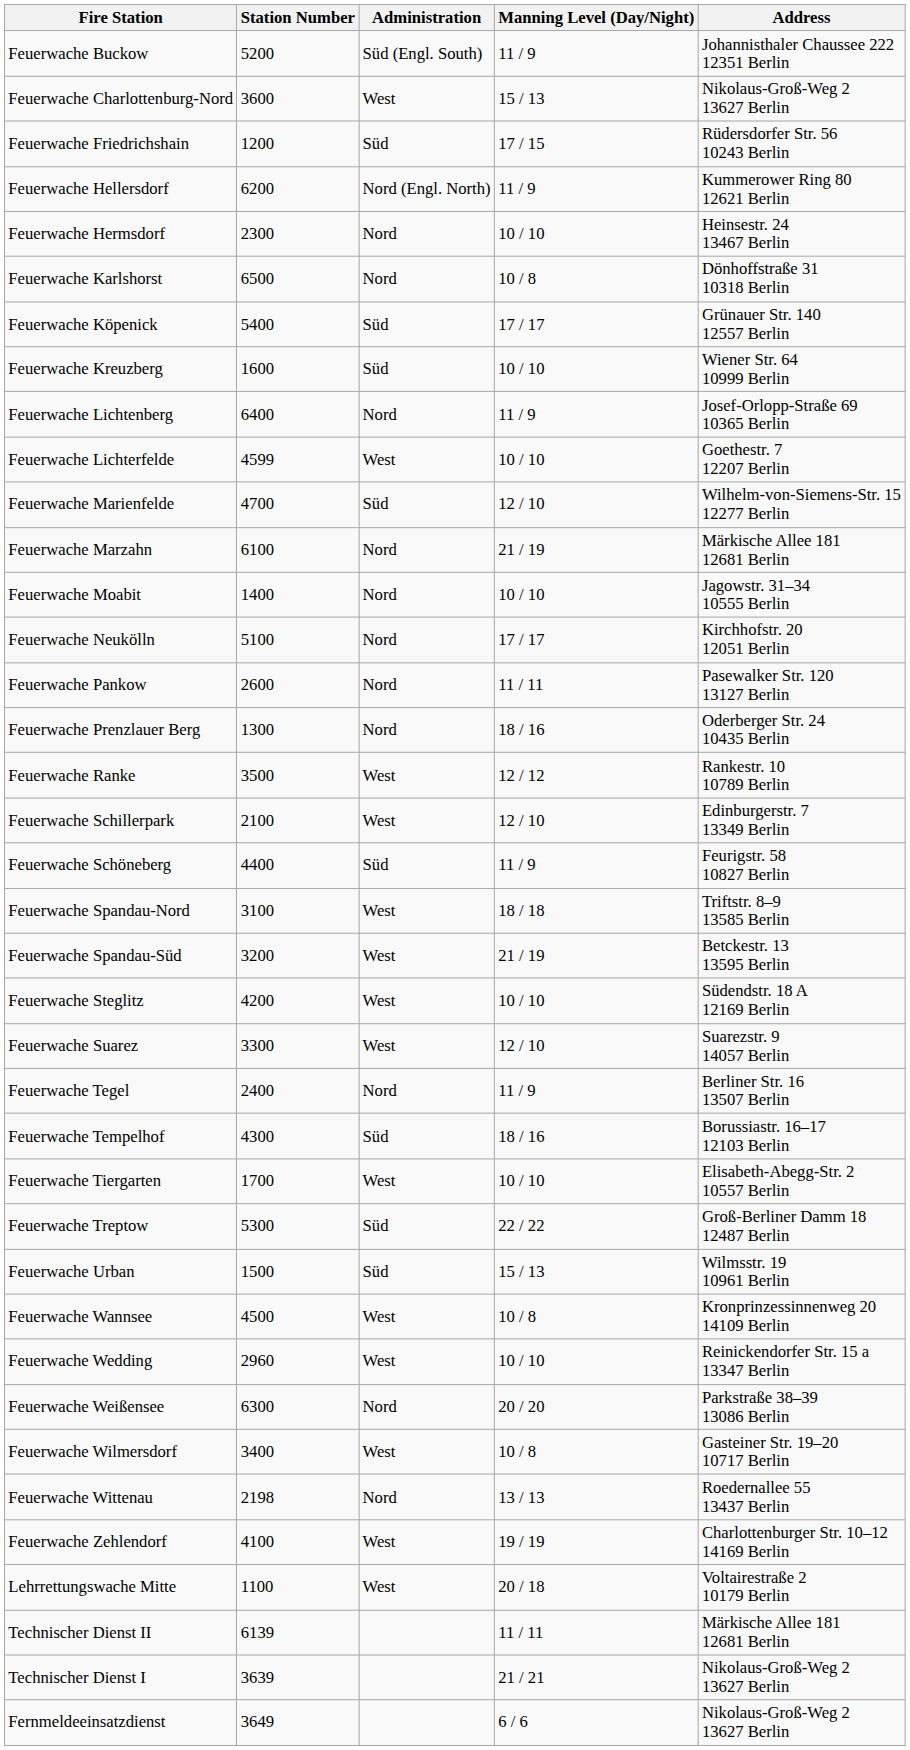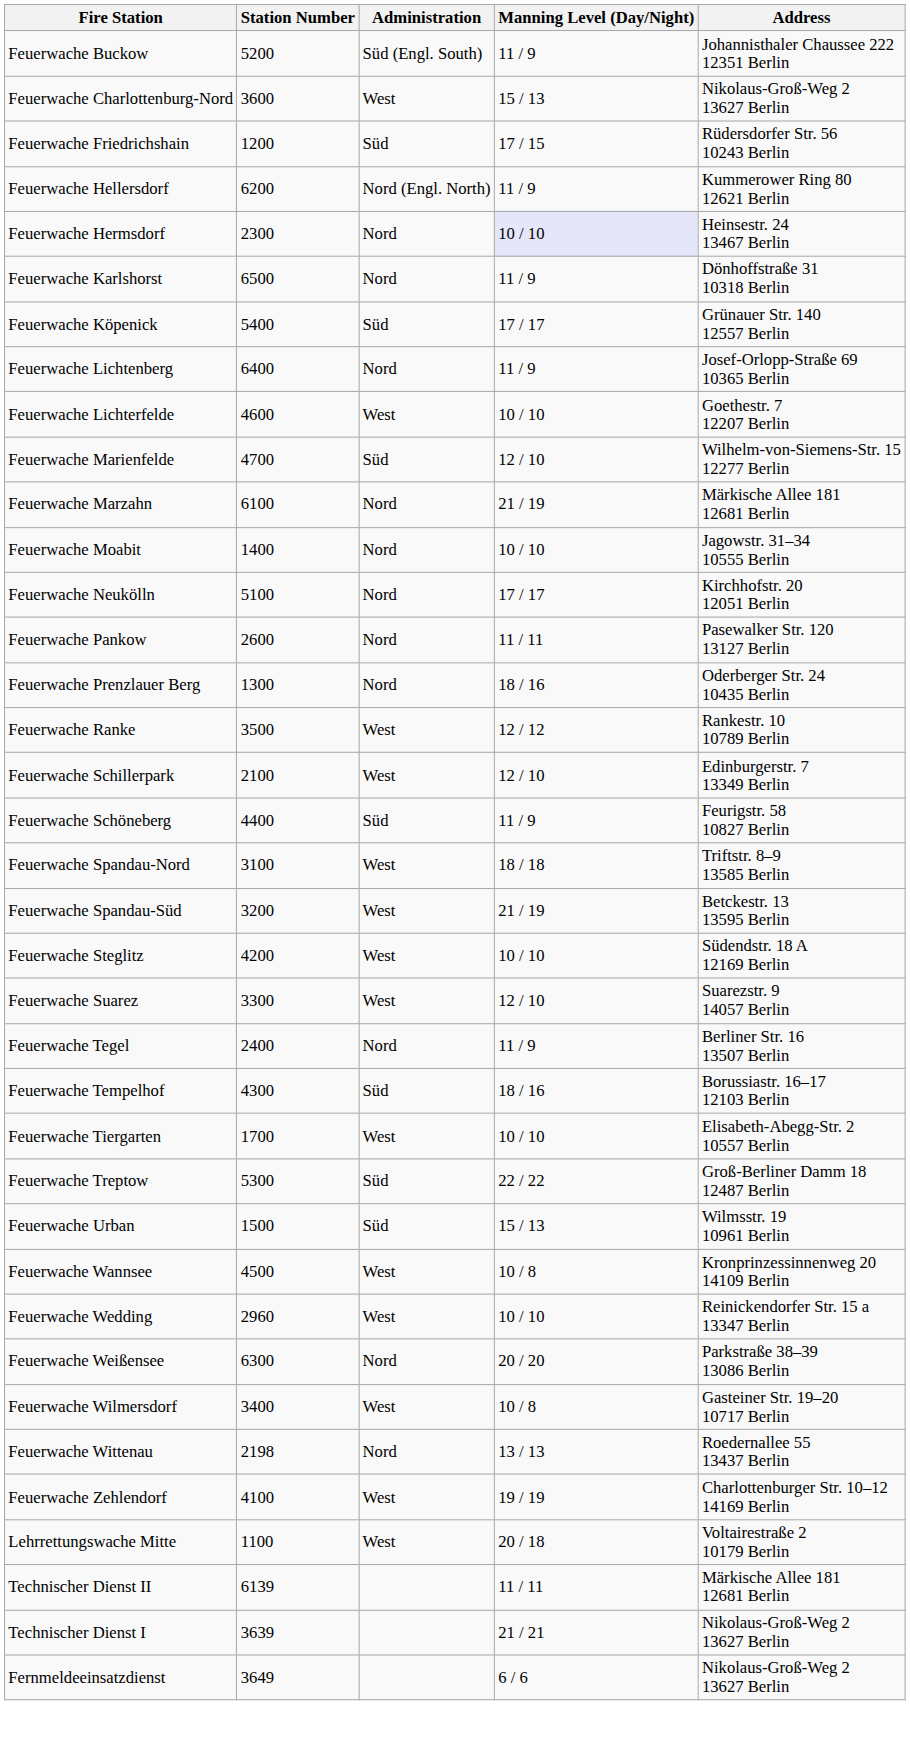Feuerwache Hermsdorf | Manning Level (Day/Night): no background -> lavender background
Feuerwache Karlshorst | Manning Level (Day/Night): 10 / 8 -> 11 / 9
- row: Feuerwache Kreuzberg | 1600 | Süd | 10 / 10 | Wiener Str. 64 10999 Berlin
Feuerwache Lichterfelde | Station Number: 4599 -> 4600
